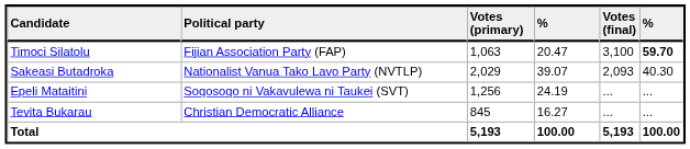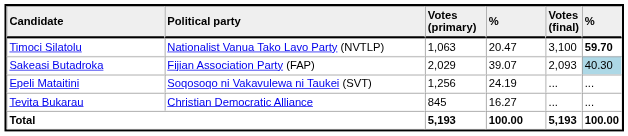Timoci Silatolu | Political party: Fijian Association Party (FAP) -> Nationalist Vanua Tako Lavo Party (NVTLP)
Sakeasi Butadroka | Political party: Nationalist Vanua Tako Lavo Party (NVTLP) -> Fijian Association Party (FAP)
Sakeasi Butadroka | column 6: no background -> lightblue background
